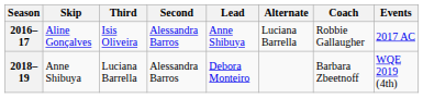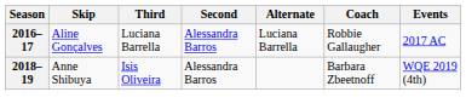- column: Lead | Anne Shibuya | Debora Monteiro
2016–17 | Third: Isis Oliveira -> Luciana Barrella
2018–19 | Third: Luciana Barrella -> Isis Oliveira
